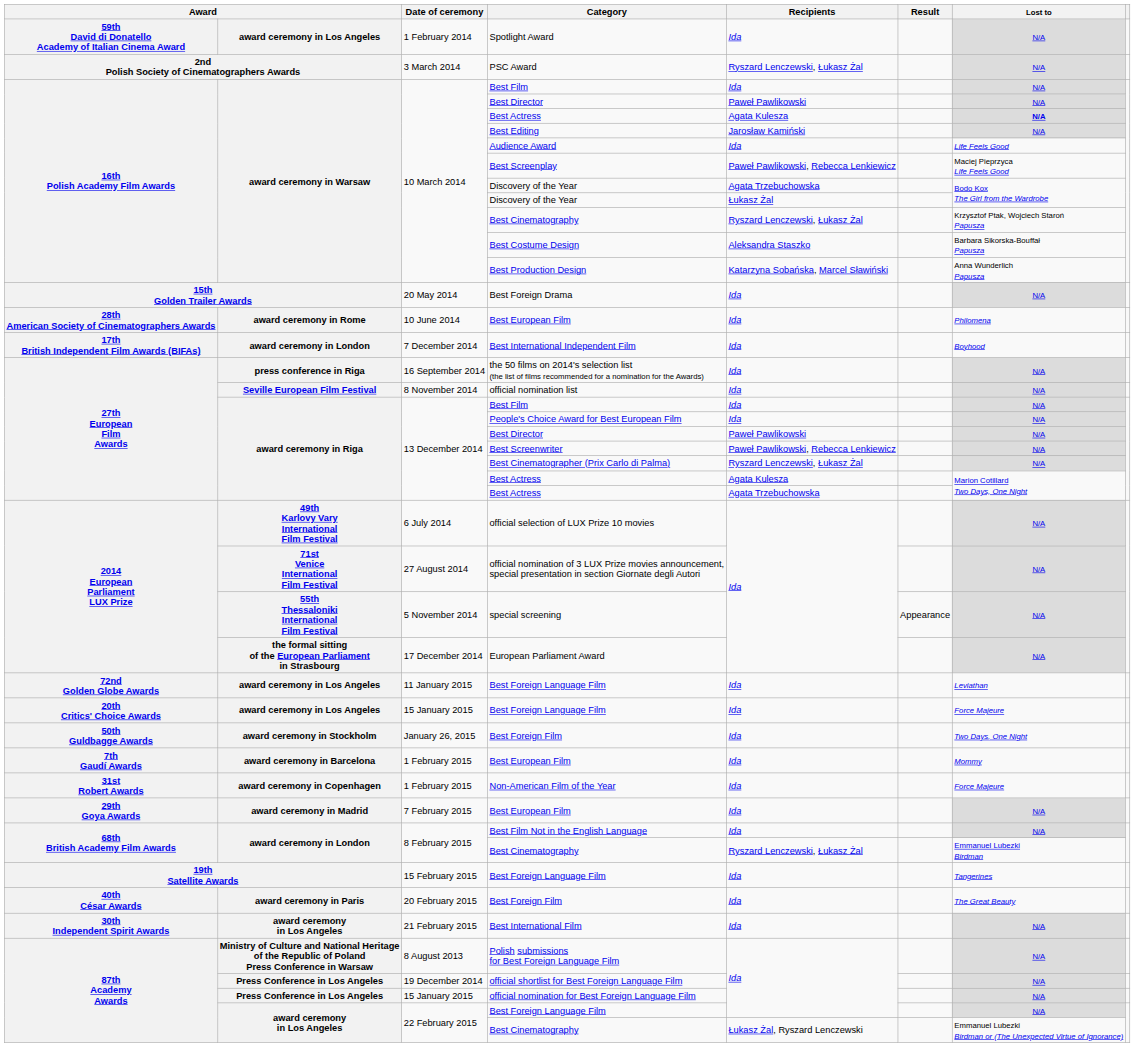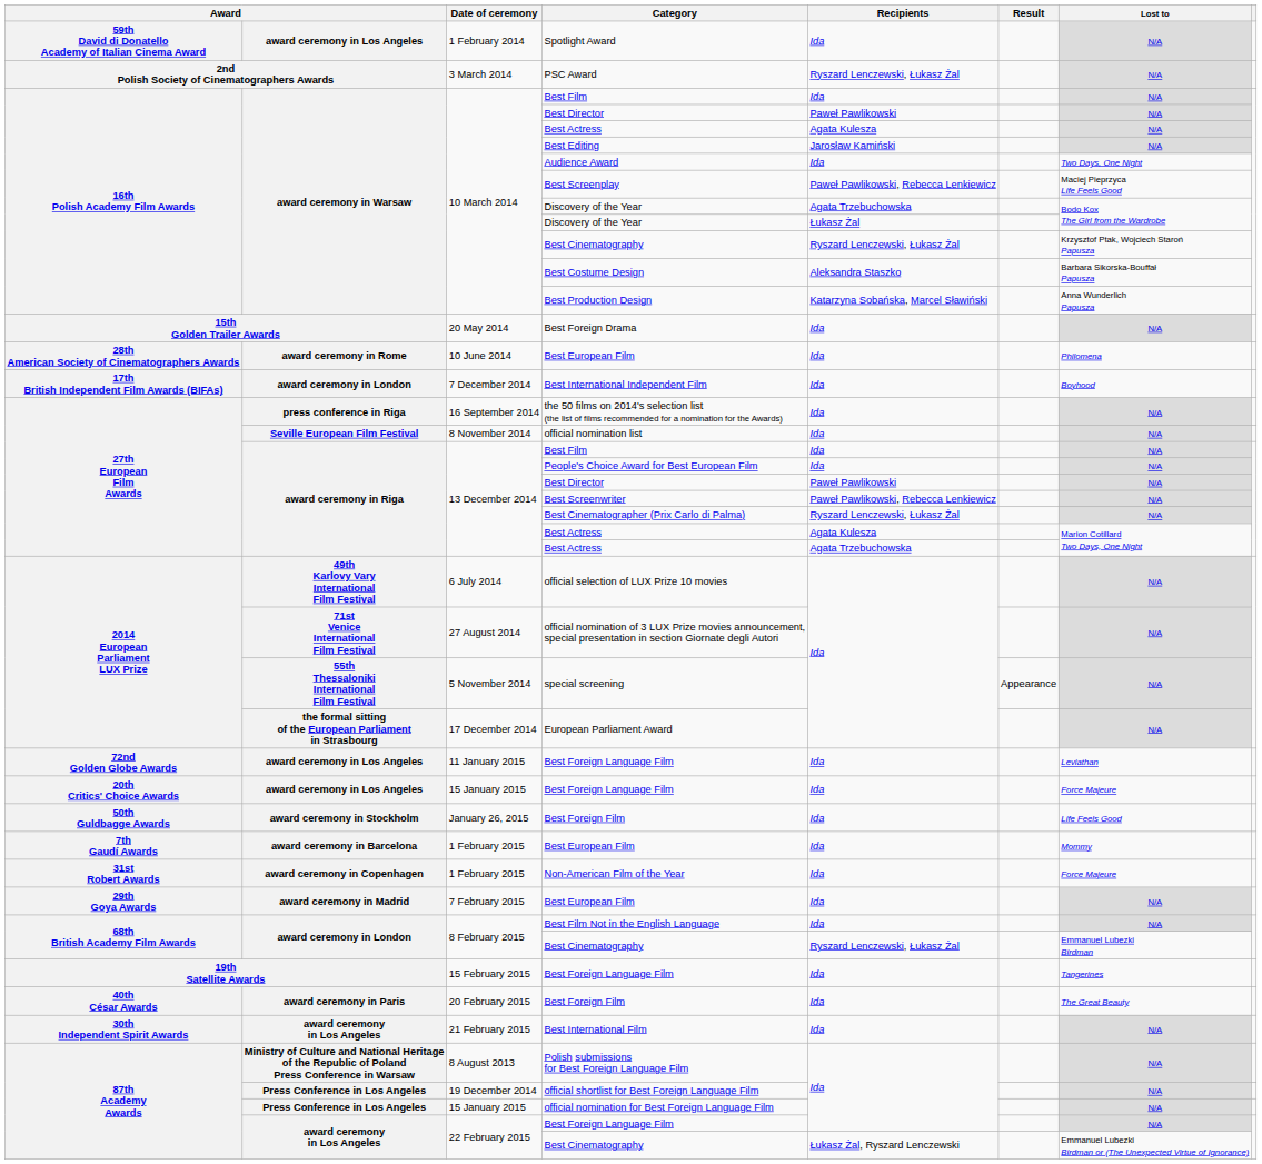10 March 2014 / Best Actress | Lost to: bold -> normal
Audience Award | Lost to: Life Feels Good -> Two Days, One Night
January 26, 2015 / Best Foreign Film | Lost to: Two Days, One Night -> Life Feels Good
